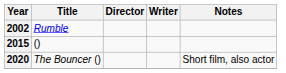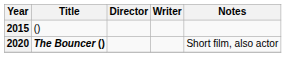- row: 2002 | Rumble
2020 | Title: normal -> bold
